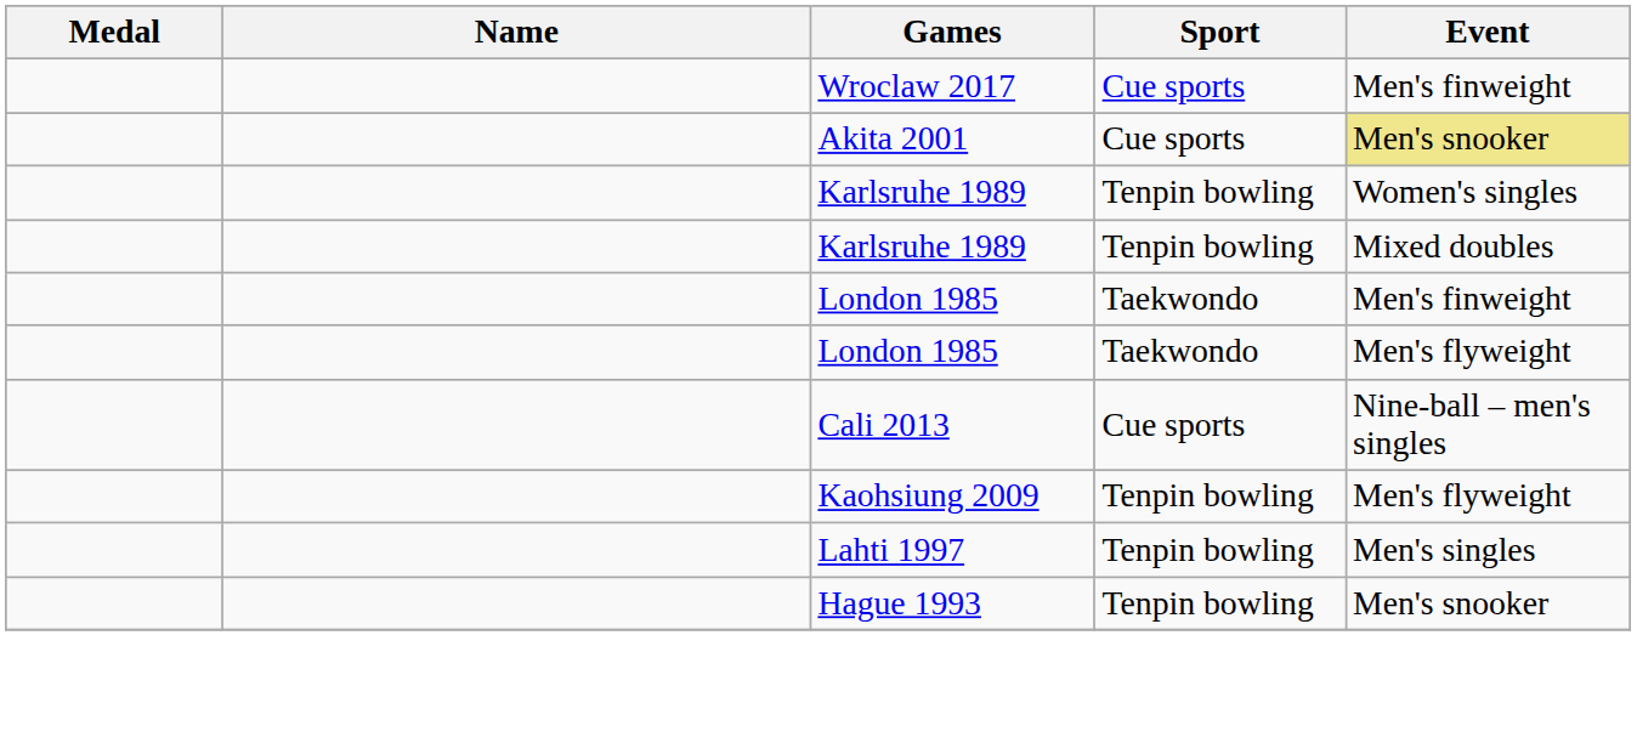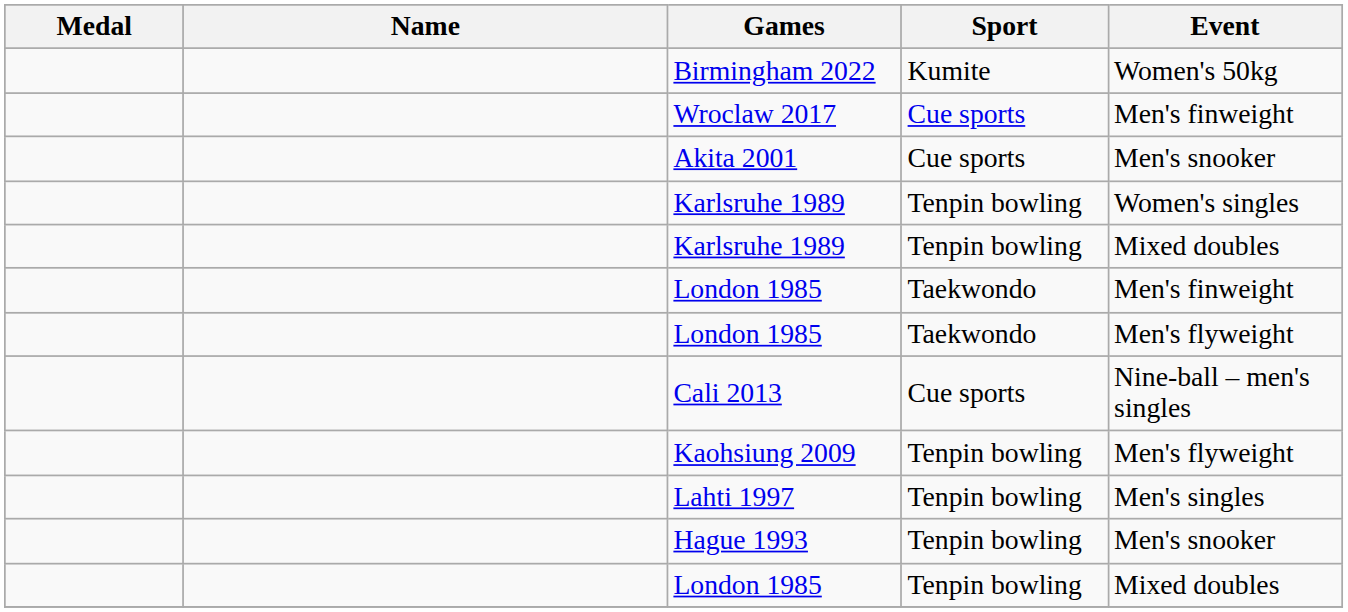+ row: Birmingham 2022 | Kumite | Women's 50kg
Akita 2001 | Event: khaki background -> no background
+ row: London 1985 | Tenpin bowling | Mixed doubles
